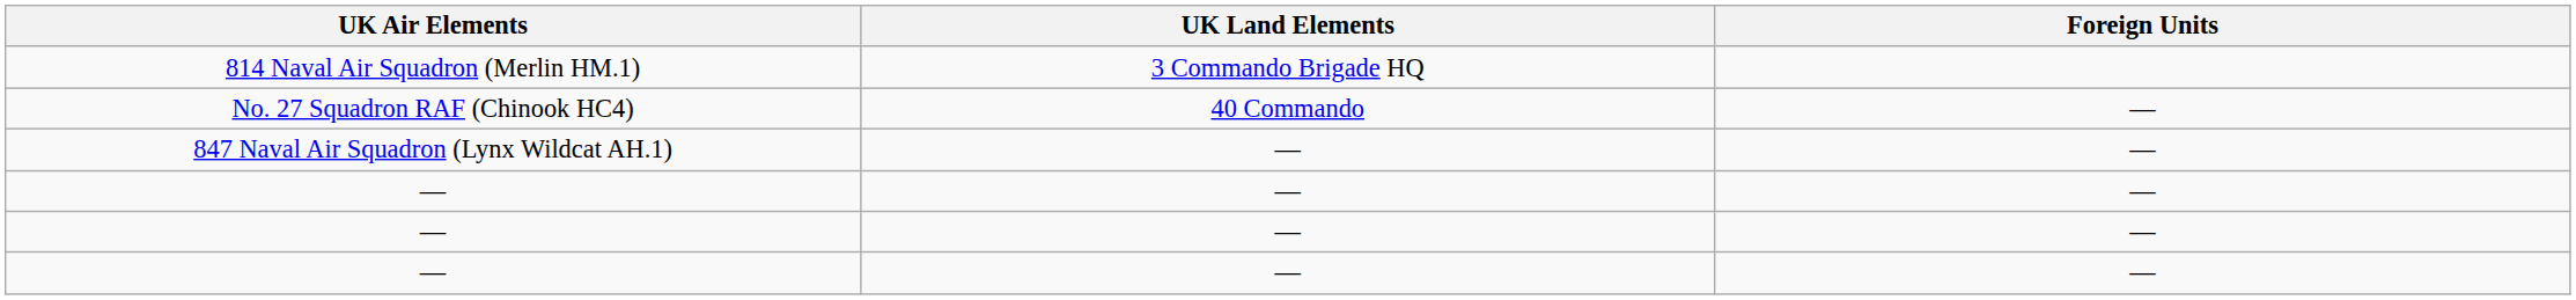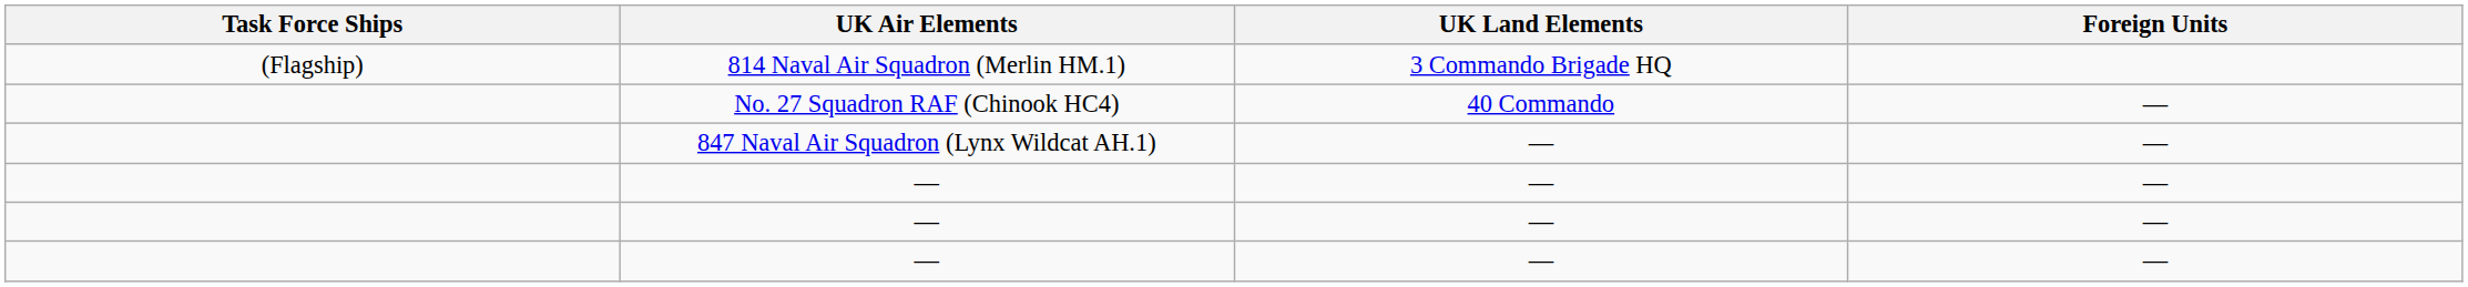+ column: Task Force Ships | (Flagship)
